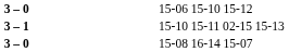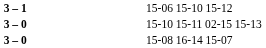15-06 15-10 15-12 | column 2: 3 – 0 -> 3 – 1
15-10 15-11 02-15 15-13 | column 2: 3 – 1 -> 3 – 0
